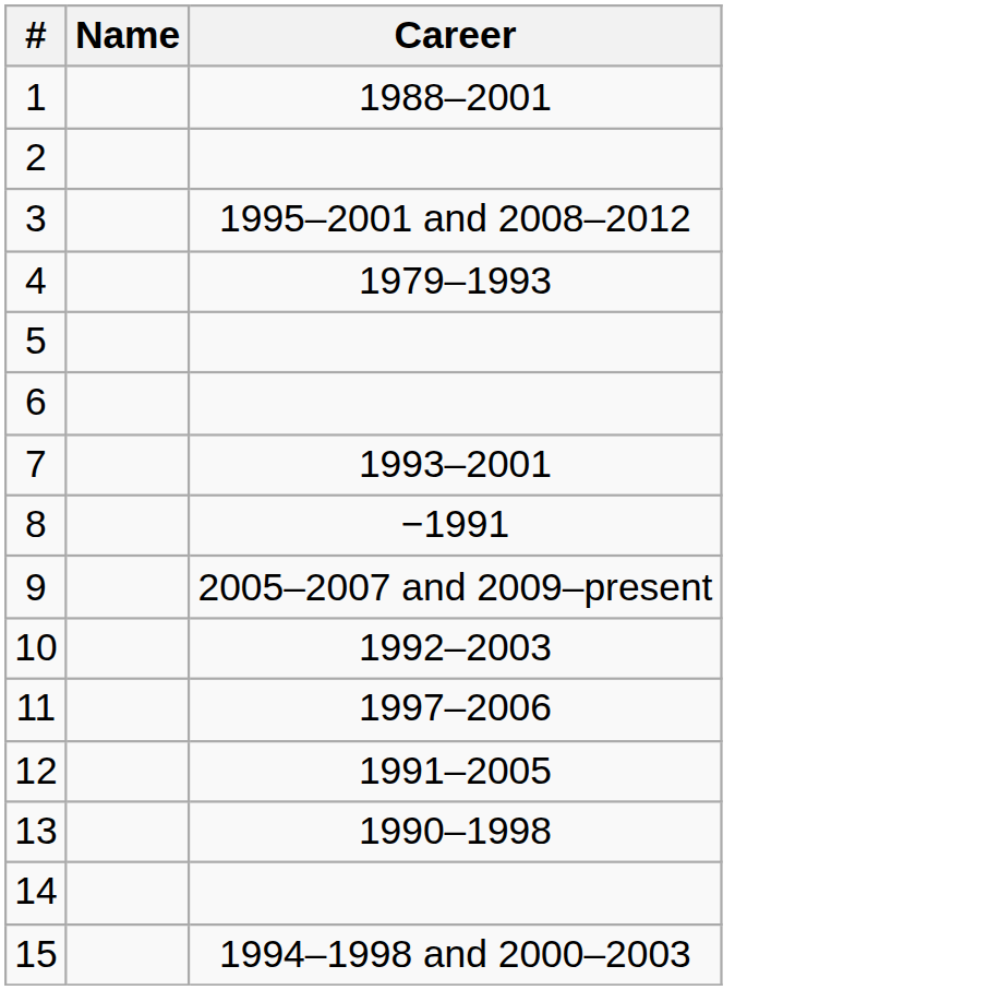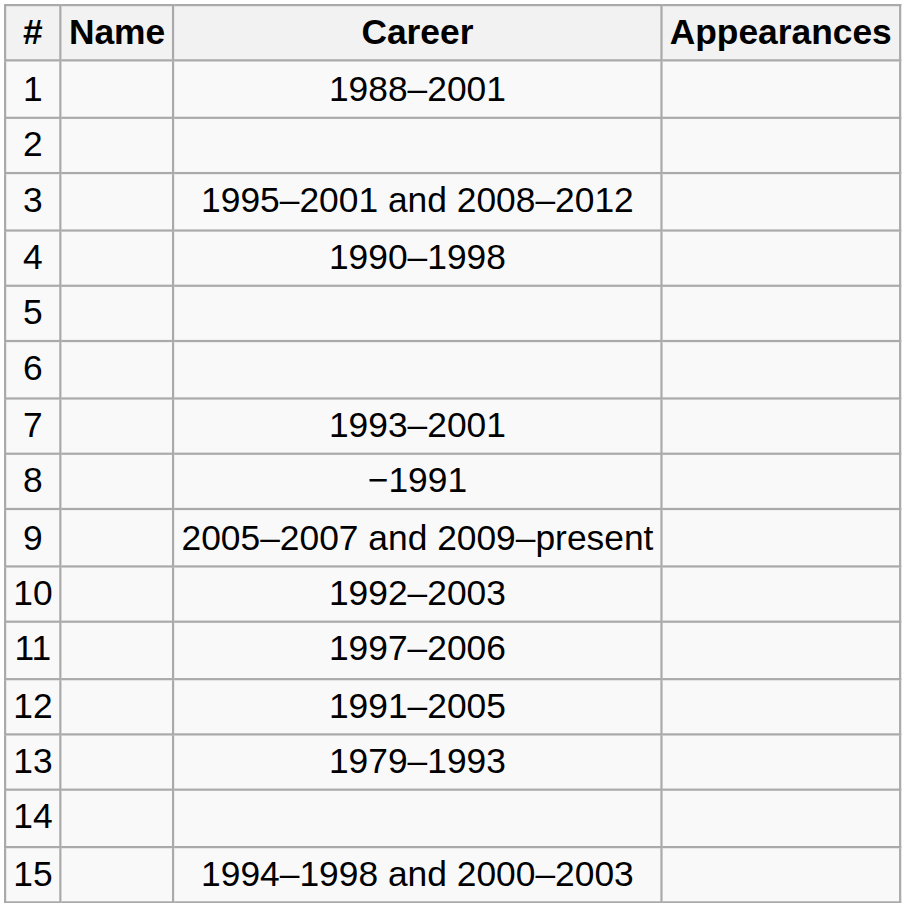+ column: Appearances
4 | Career: 1979–1993 -> 1990–1998
13 | Career: 1990–1998 -> 1979–1993
